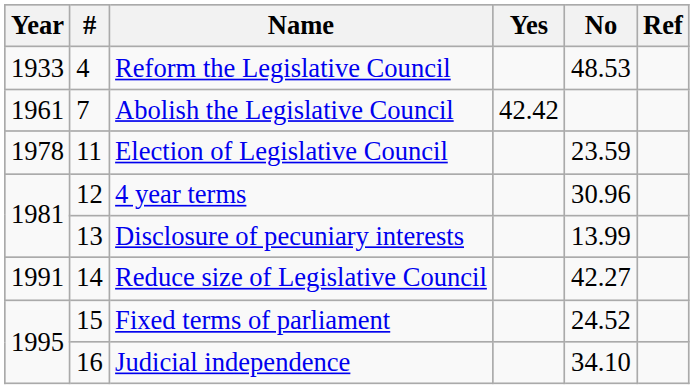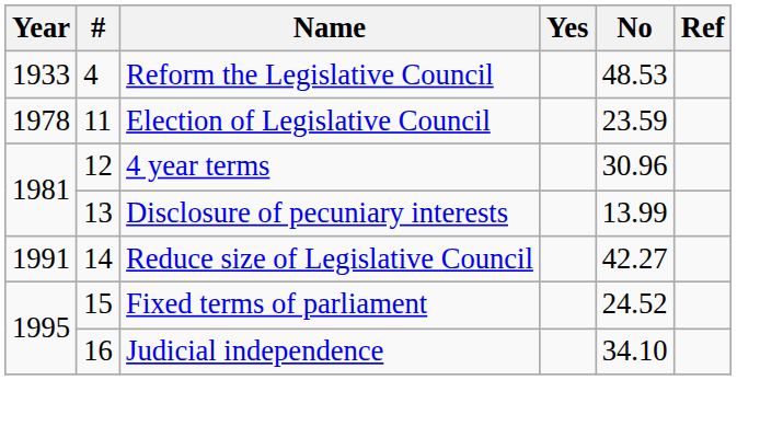- row: 1961 | 7 | Abolish the Legislative Council | 42.42
